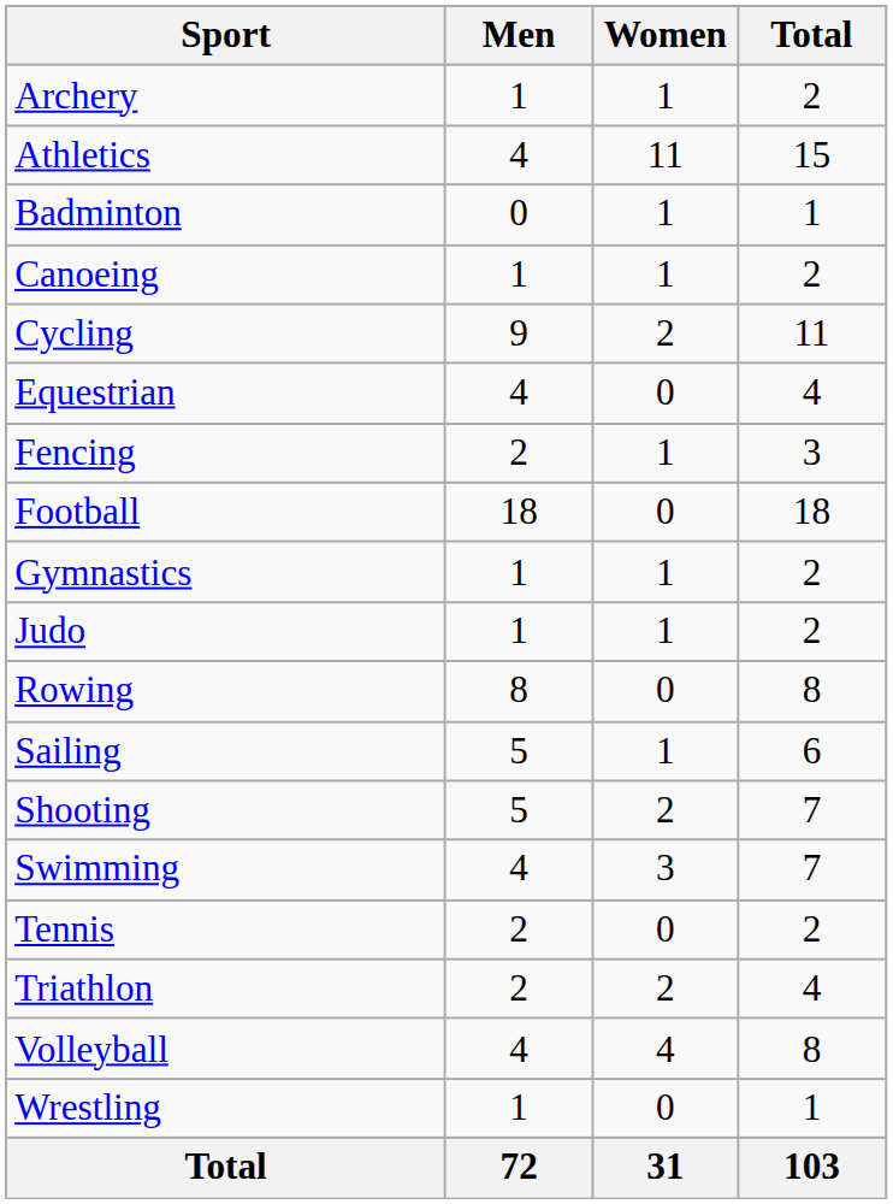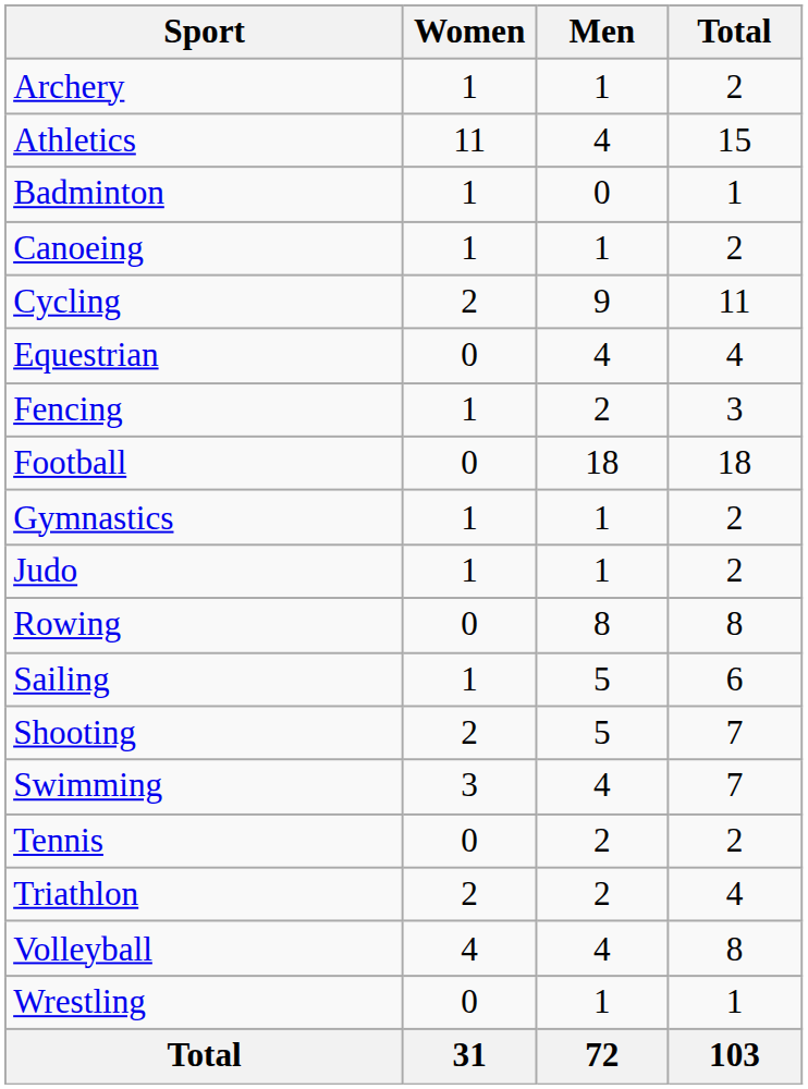columns swapped: Men <-> Women
